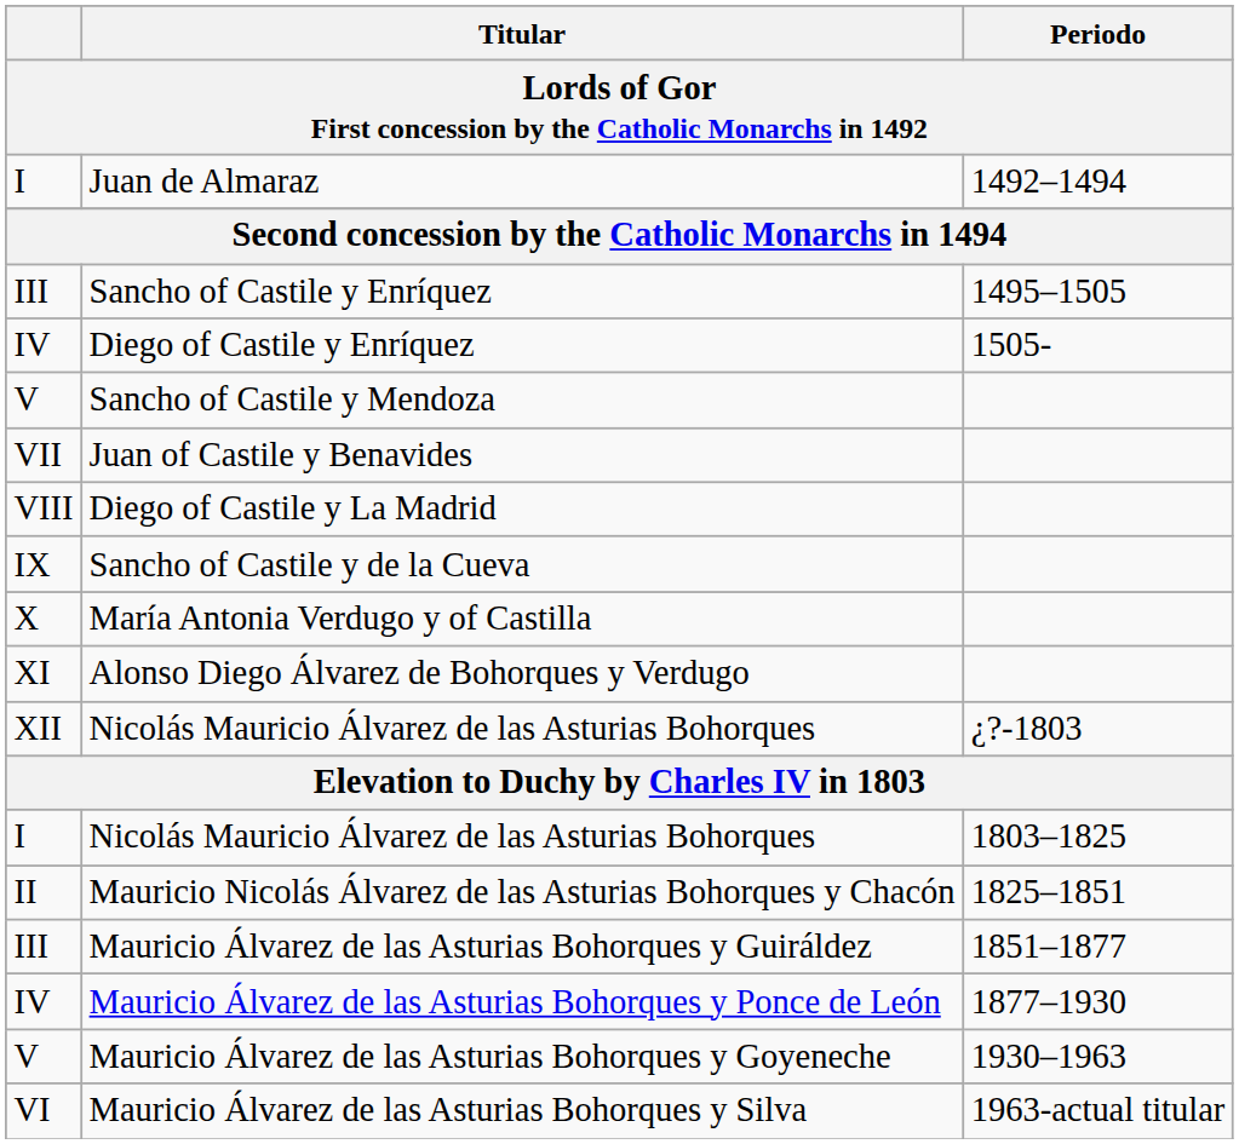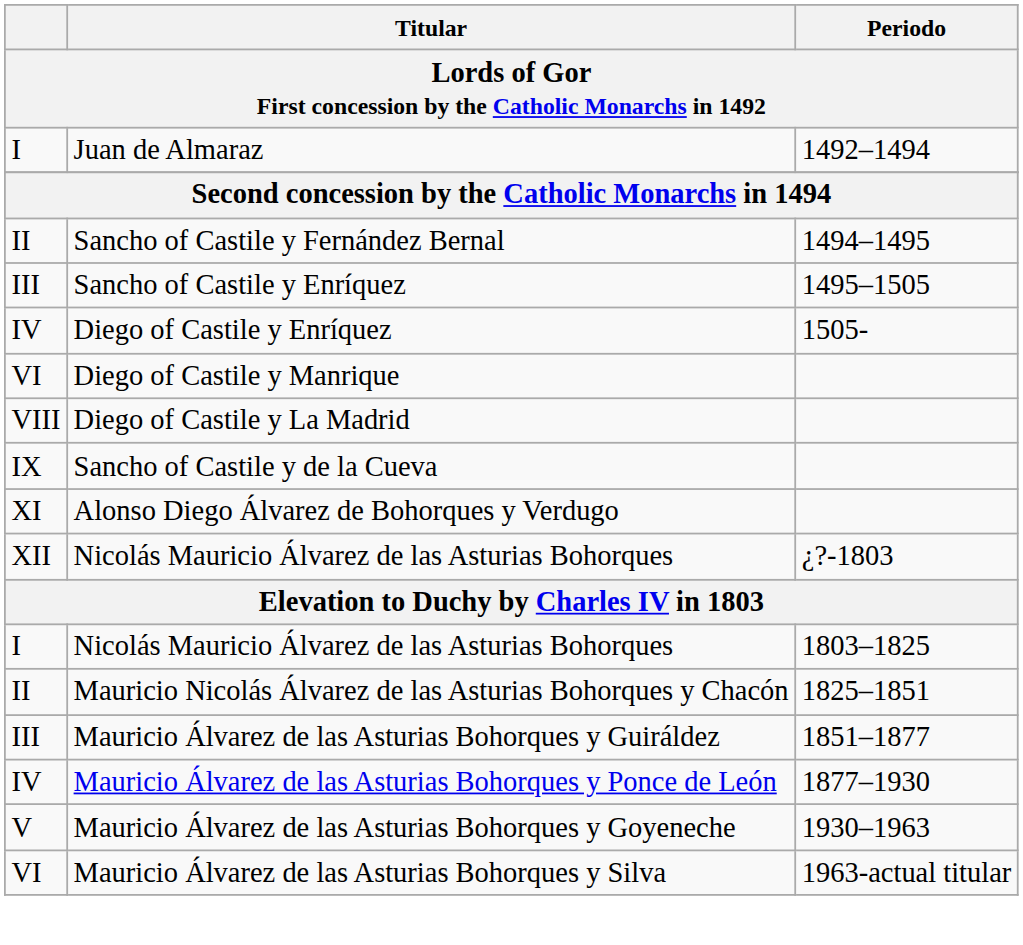+ row: II | Sancho of Castile y Fernández Bernal | 1494–1495
- row: V | Sancho of Castile y Mendoza
+ row: VI | Diego of Castile y Manrique
- row: VII | Juan of Castile y Benavides
- row: X | María Antonia Verdugo y of Castilla
